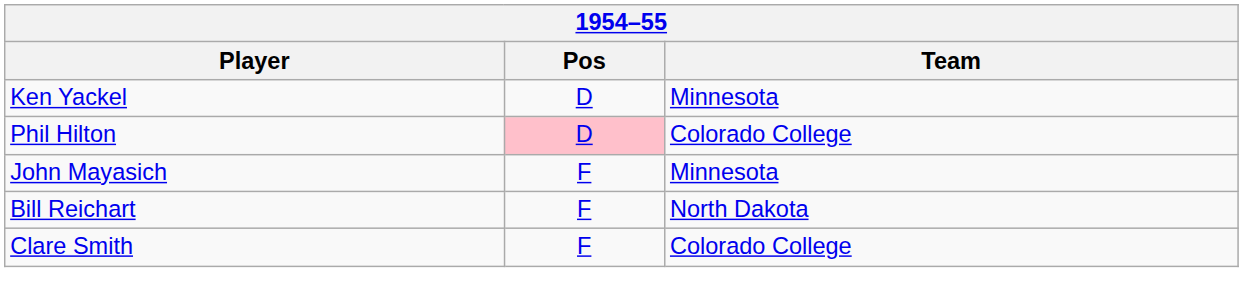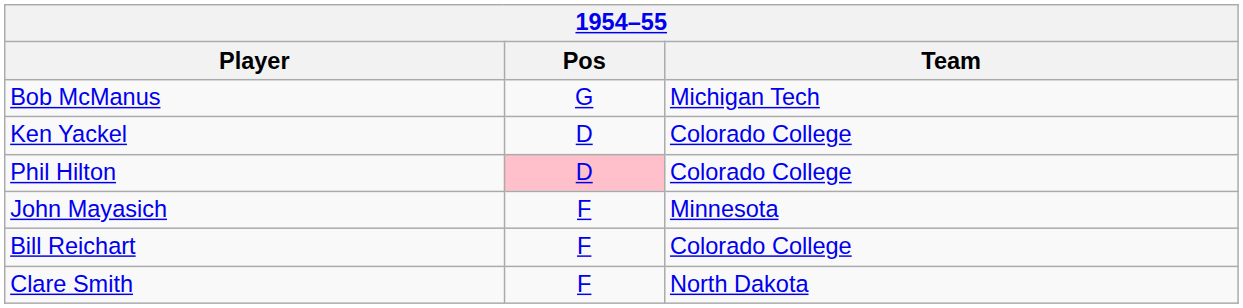+ row: Bob McManus | G | Michigan Tech
Ken Yackel | Team: Minnesota -> Colorado College
Bill Reichart | Team: North Dakota -> Colorado College
Clare Smith | Team: Colorado College -> North Dakota
